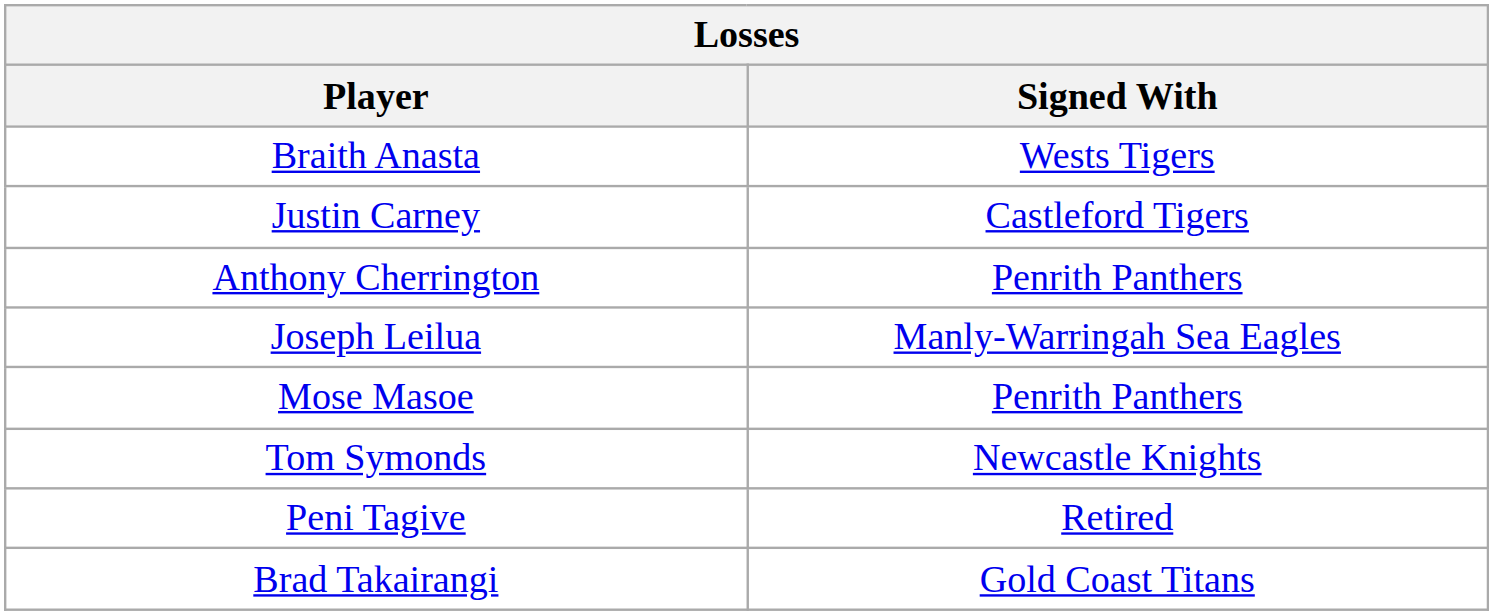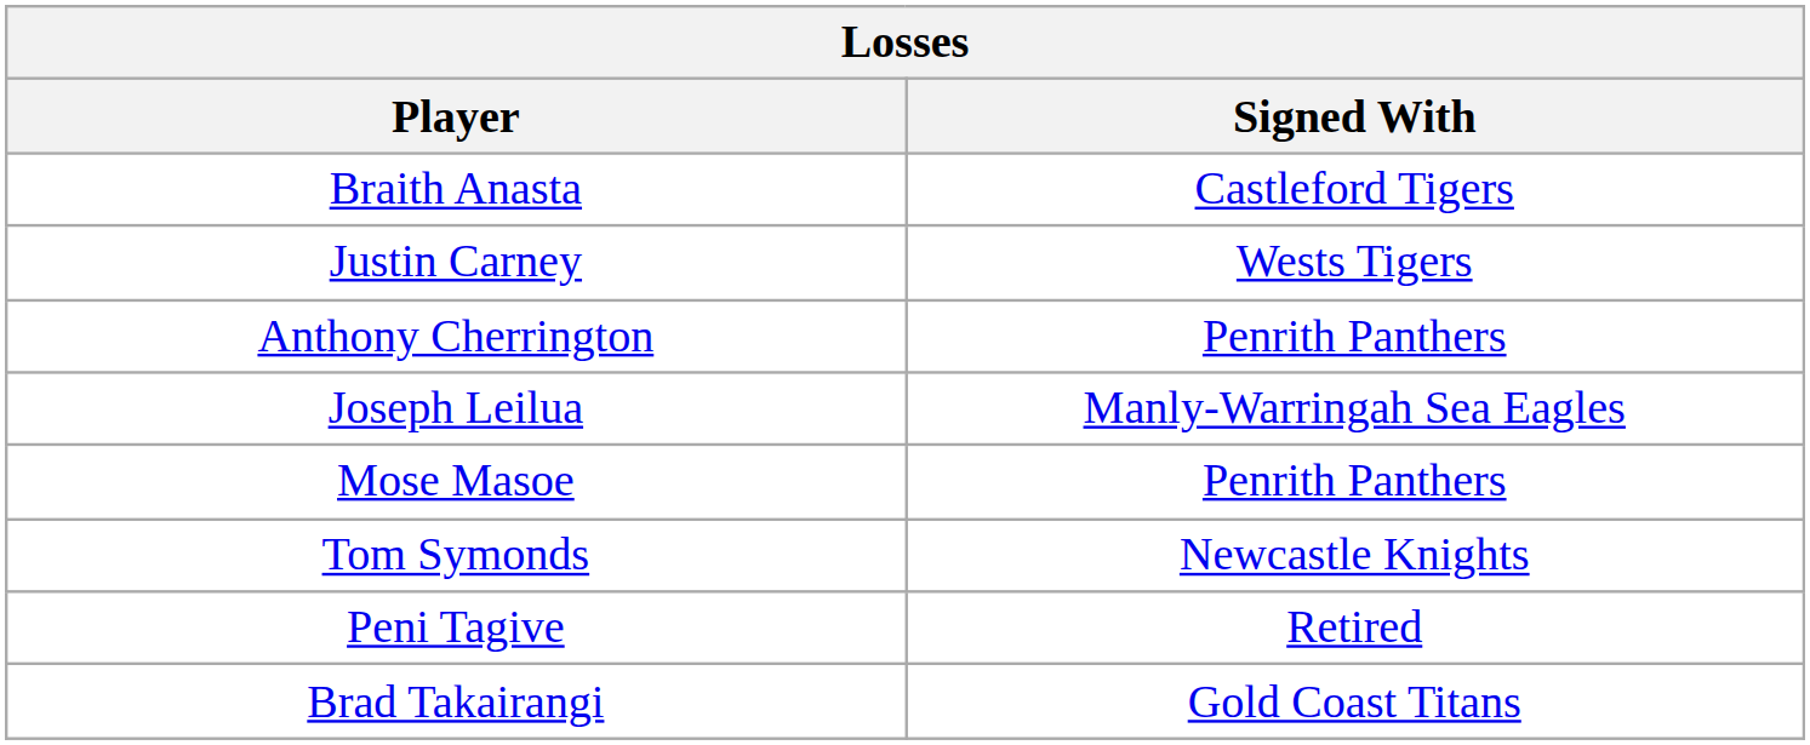Braith Anasta | Signed With: Wests Tigers -> Castleford Tigers
Justin Carney | Signed With: Castleford Tigers -> Wests Tigers
